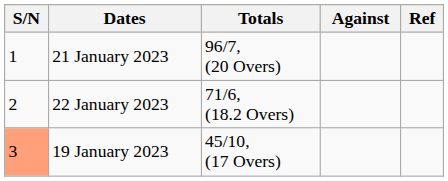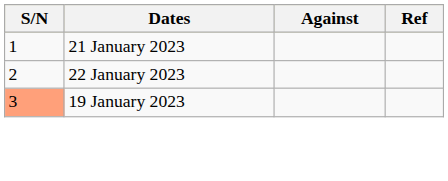- column: Totals | 96/7, (20 Overs) | 71/6, (18.2 Overs) | 45/10, (17 Overs)
